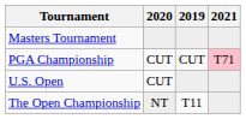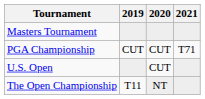columns swapped: 2019 <-> 2020
PGA Championship | 2021: pink background -> no background
